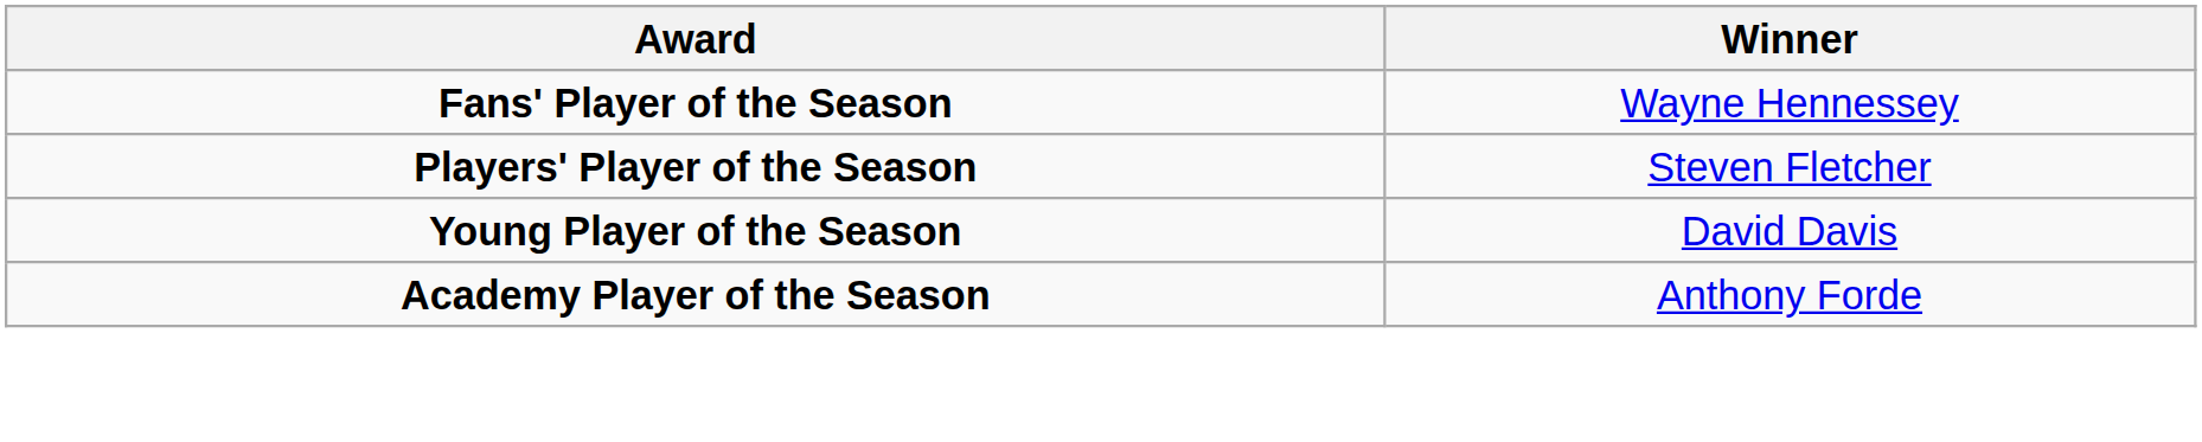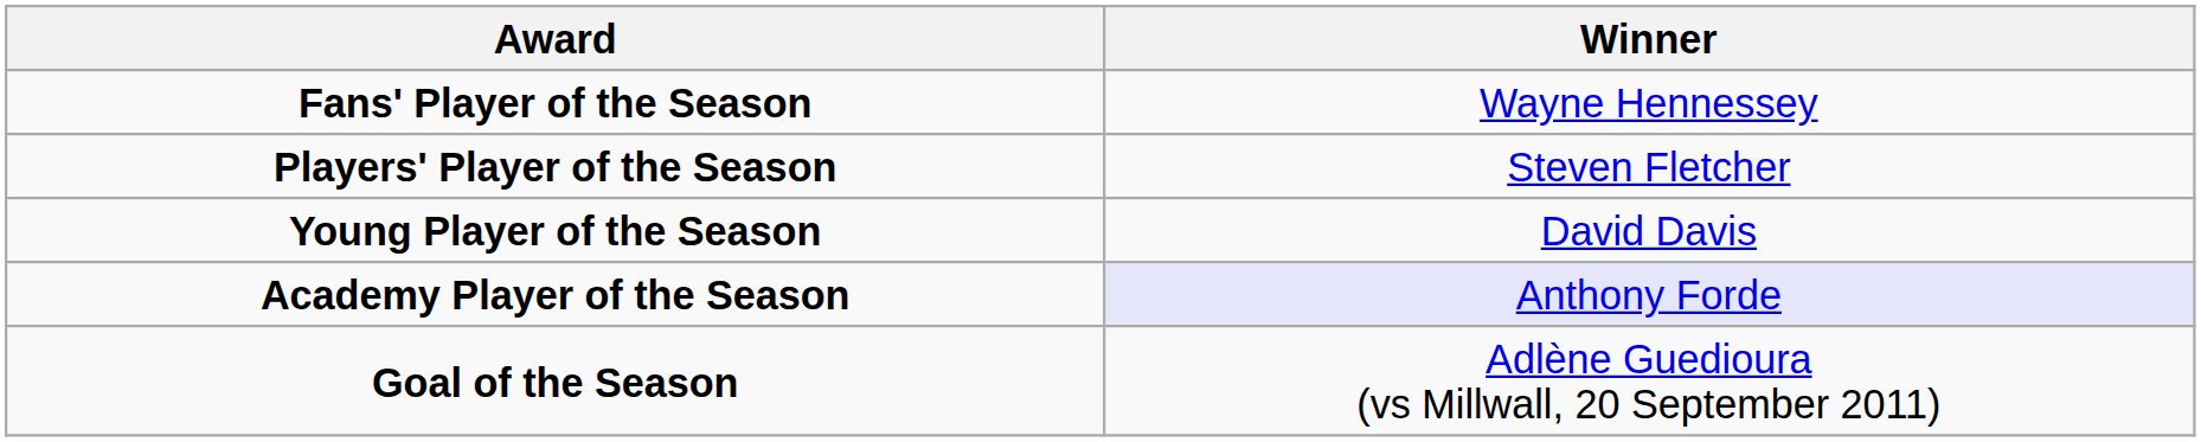Academy Player of the Season | Winner: no background -> lavender background
+ row: Goal of the Season | Adlène Guedioura (vs Millwall, 20 September 2011)
